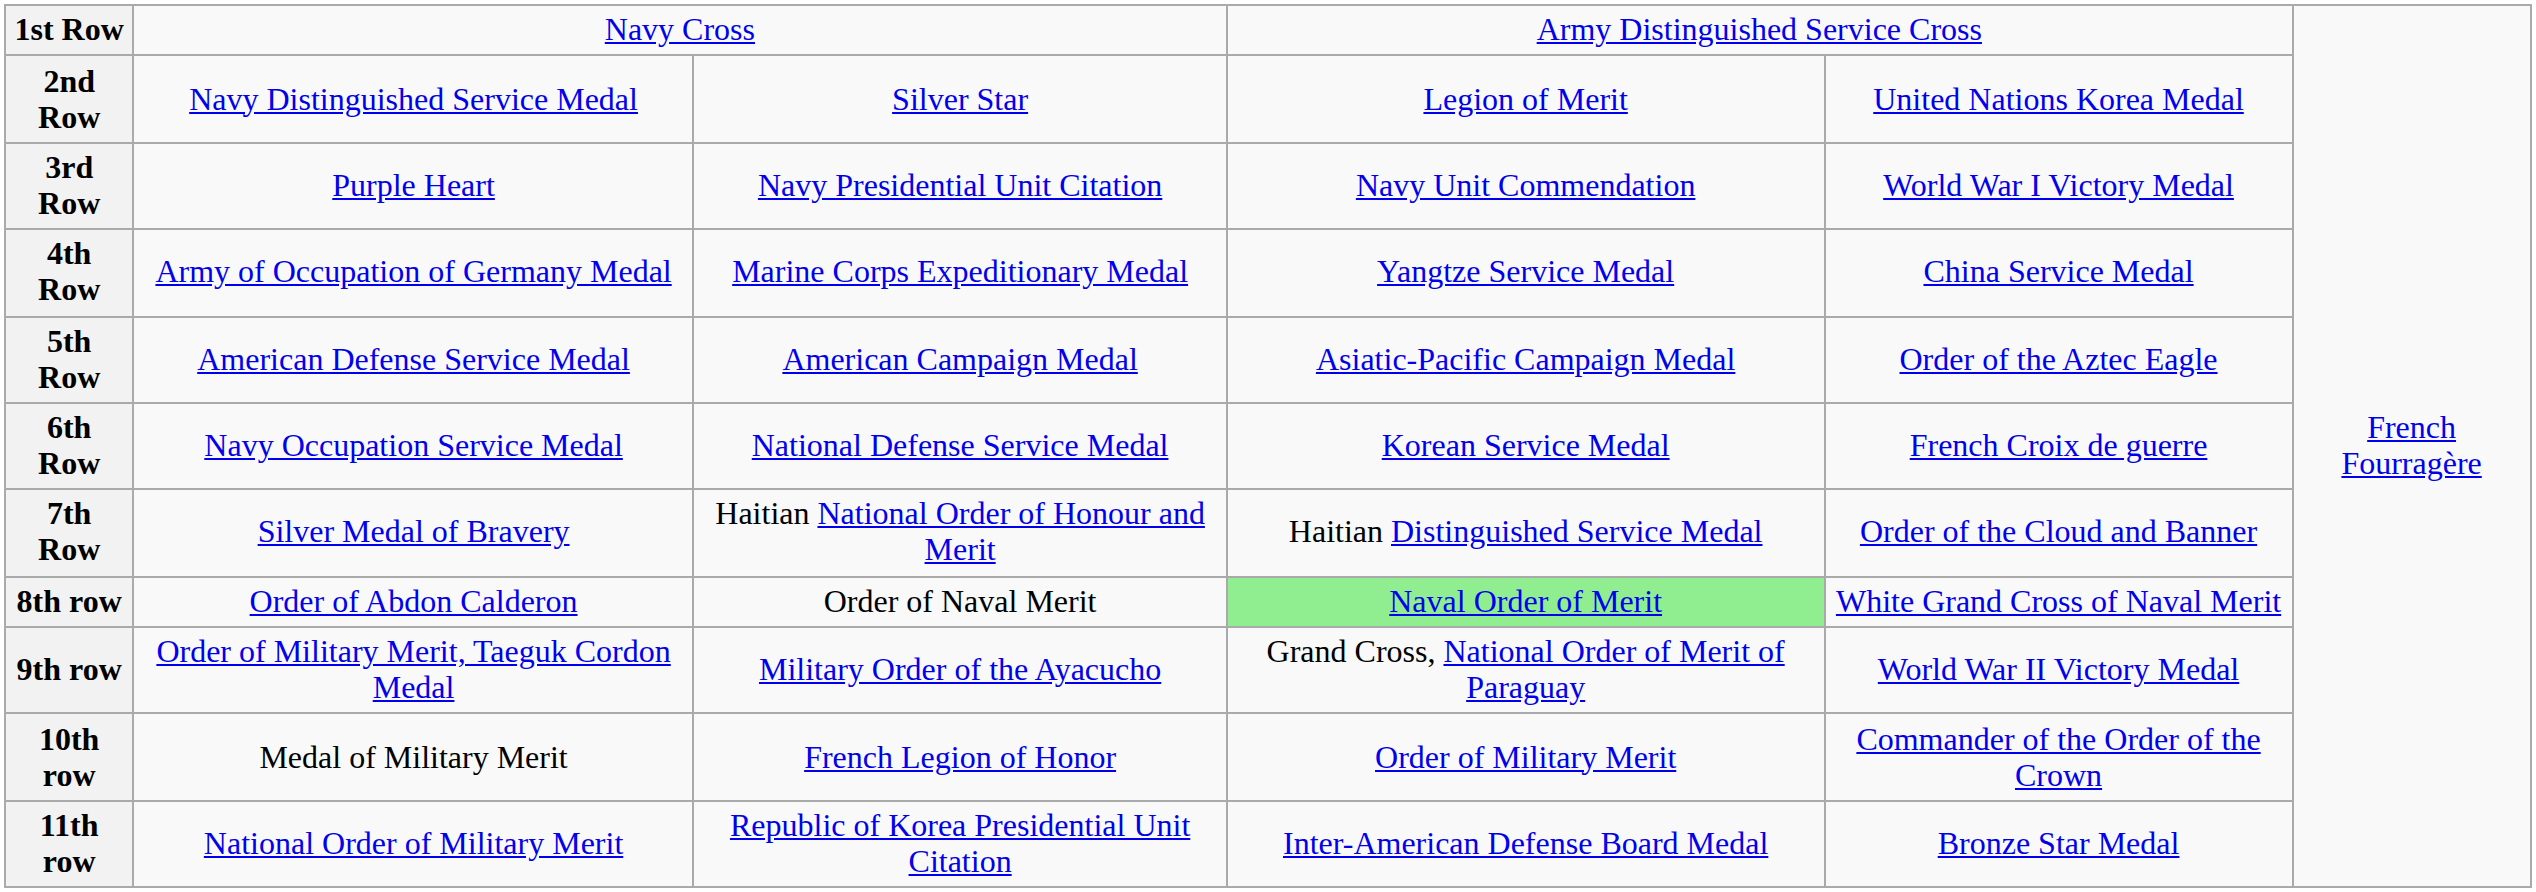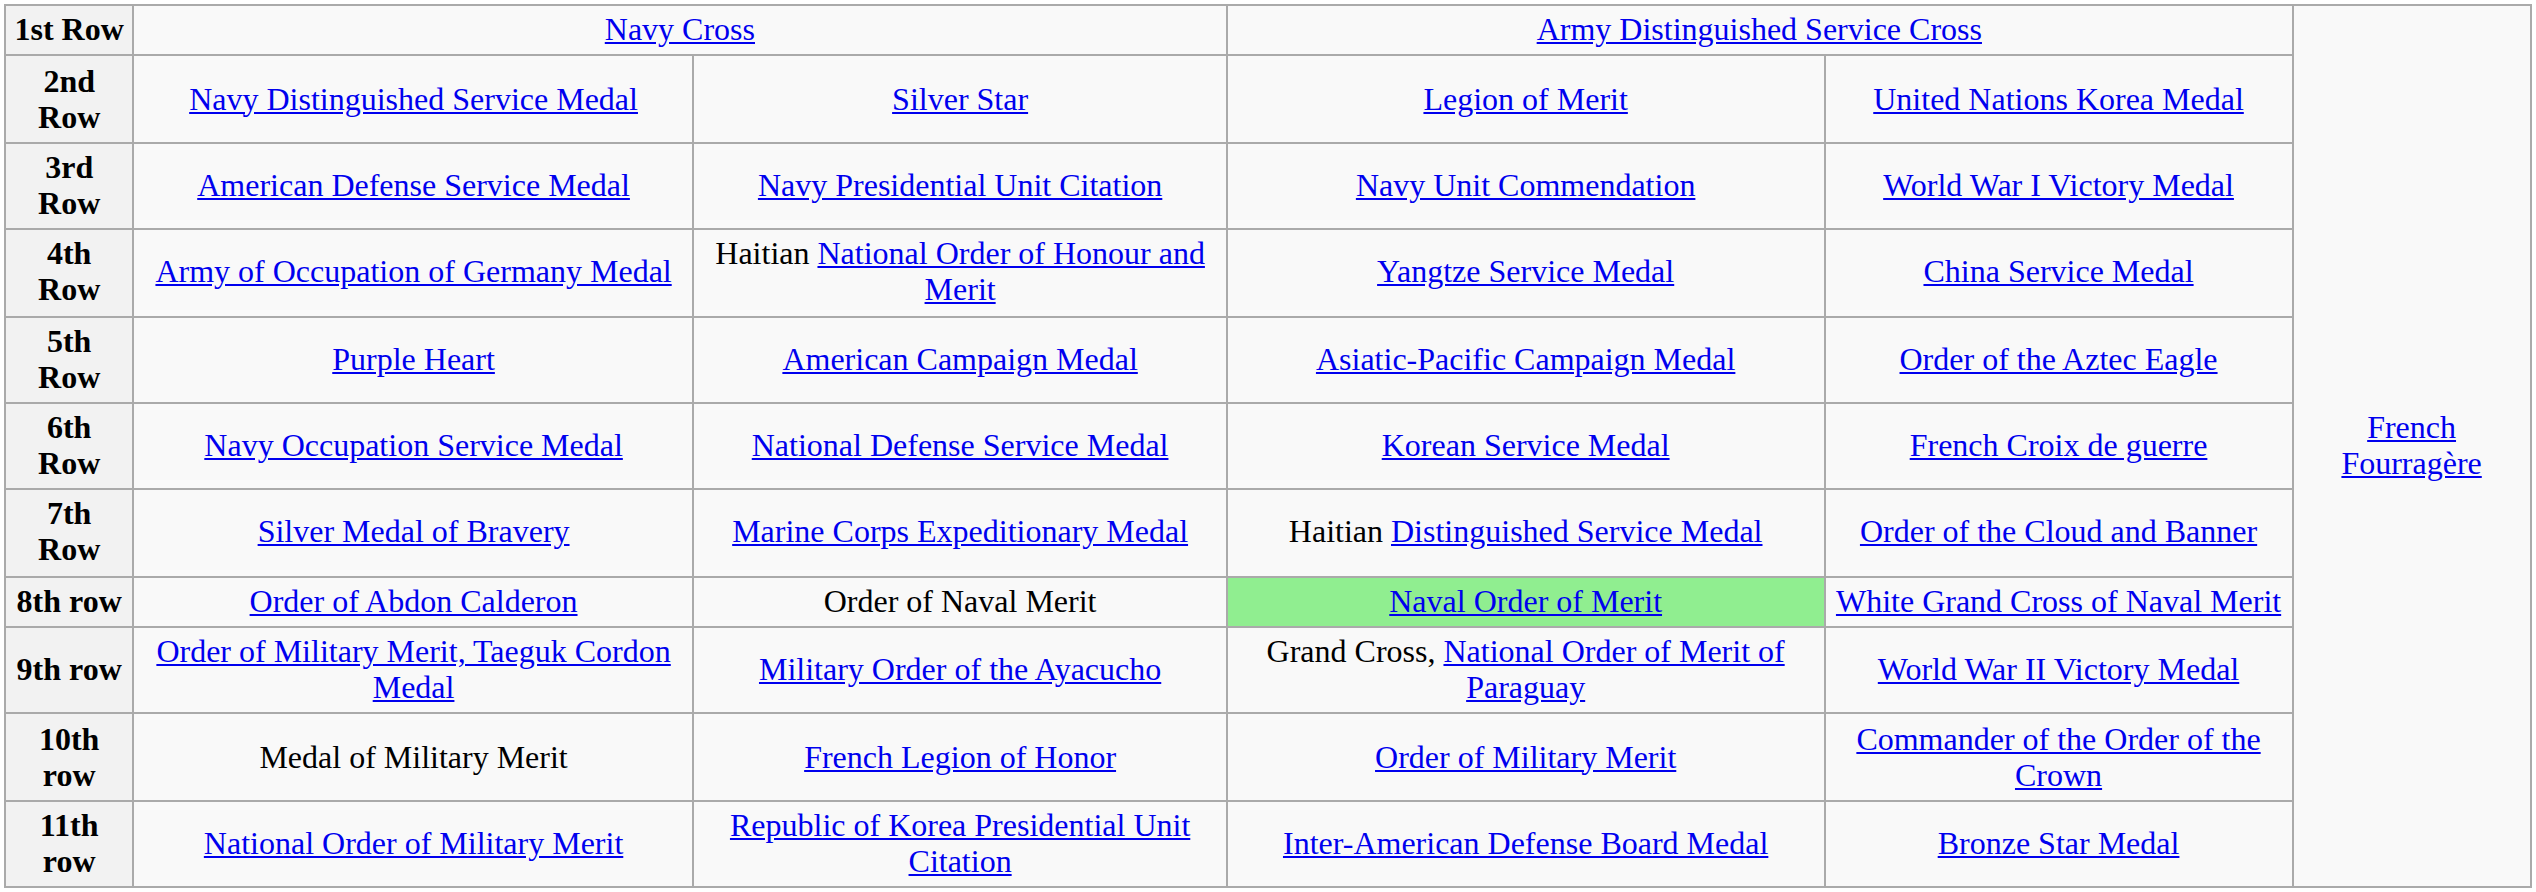3rd Row | column 2: Purple Heart -> American Defense Service Medal
4th Row | column 3: Marine Corps Expeditionary Medal -> Haitian National Order of Honour and Merit
5th Row | column 2: American Defense Service Medal -> Purple Heart
7th Row | column 3: Haitian National Order of Honour and Merit -> Marine Corps Expeditionary Medal
